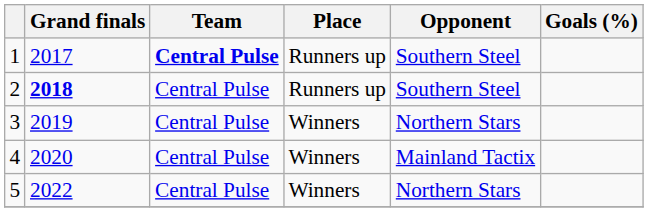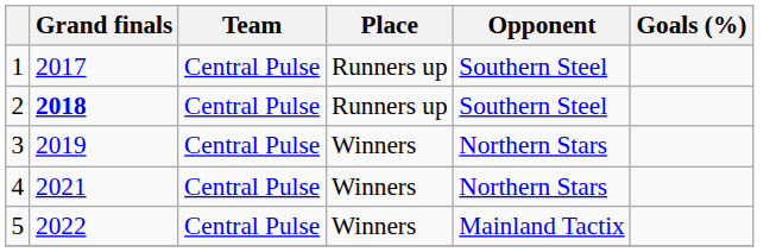1 | Team: bold -> normal
4 | Grand finals: 2020 -> 2021
4 | Opponent: Mainland Tactix -> Northern Stars
5 | Opponent: Northern Stars -> Mainland Tactix
